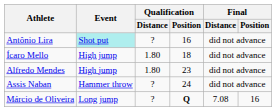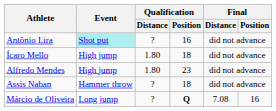Assis Naban | Qualification / Position: 24 -> 18
